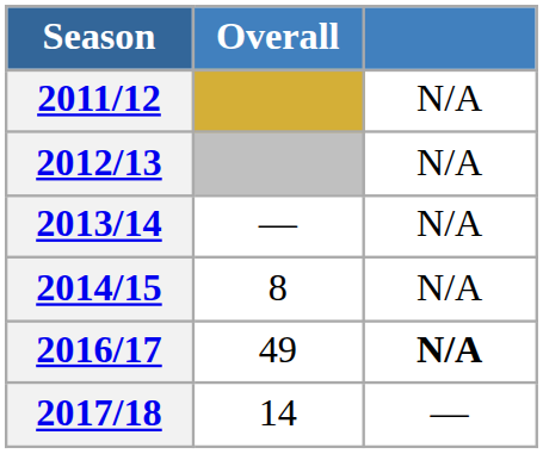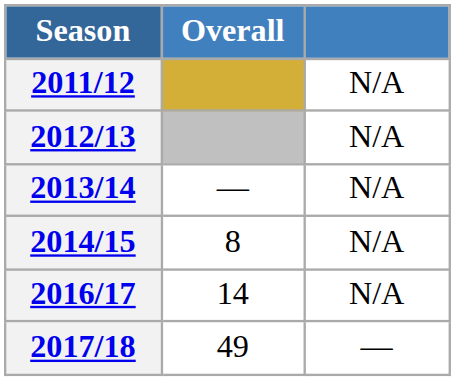2016/17 | Overall: 49 -> 14
2016/17 | column 3: bold -> normal
2017/18 | Overall: 14 -> 49
